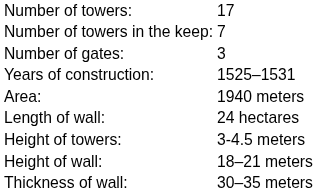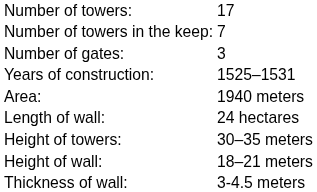Height of towers: | column 2: 3-4.5 meters -> 30–35 meters
Thickness of wall: | column 2: 30–35 meters -> 3-4.5 meters
